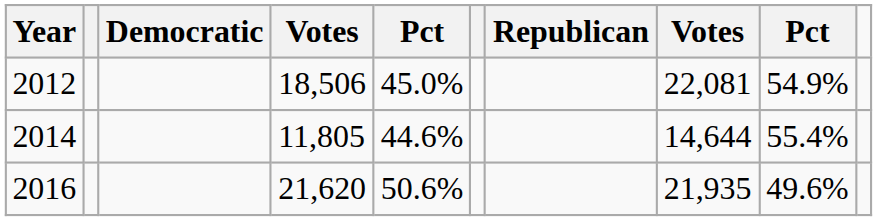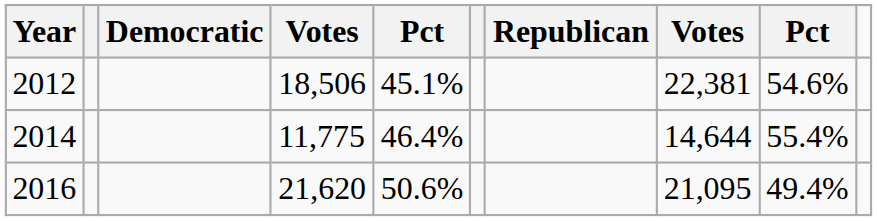2012 | column 5: 45.0% -> 45.1%
2012 | column 8: 22,081 -> 22,381
2012 | column 9: 54.9% -> 54.6%
2014 | column 4: 11,805 -> 11,775
2014 | column 5: 44.6% -> 46.4%
2016 | column 8: 21,935 -> 21,095
2016 | column 9: 49.6% -> 49.4%
